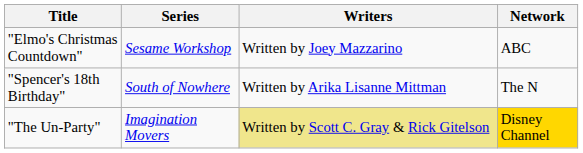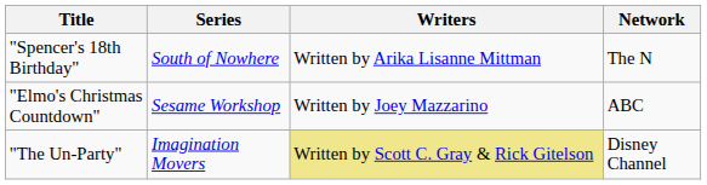rows swapped: "Elmo's Christmas Countdown" <-> "Spencer's 18th Birthday"
"The Un-Party" | Network: gold background -> no background
